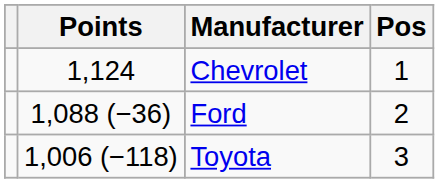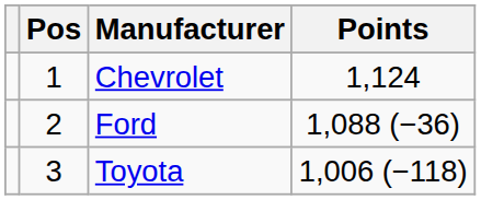columns swapped: Pos <-> Points
